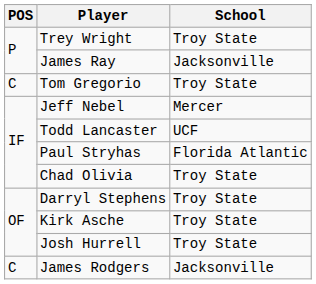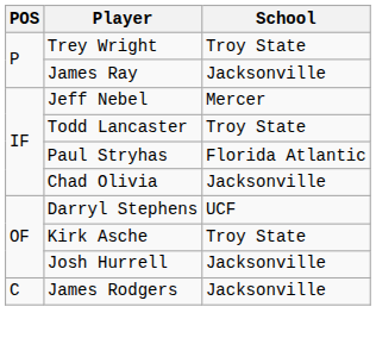- row: C | Tom Gregorio | Troy State
Todd Lancaster | School: UCF -> Troy State
Chad Olivia | School: Troy State -> Jacksonville
Darryl Stephens | School: Troy State -> UCF
Josh Hurrell | School: Troy State -> Jacksonville
